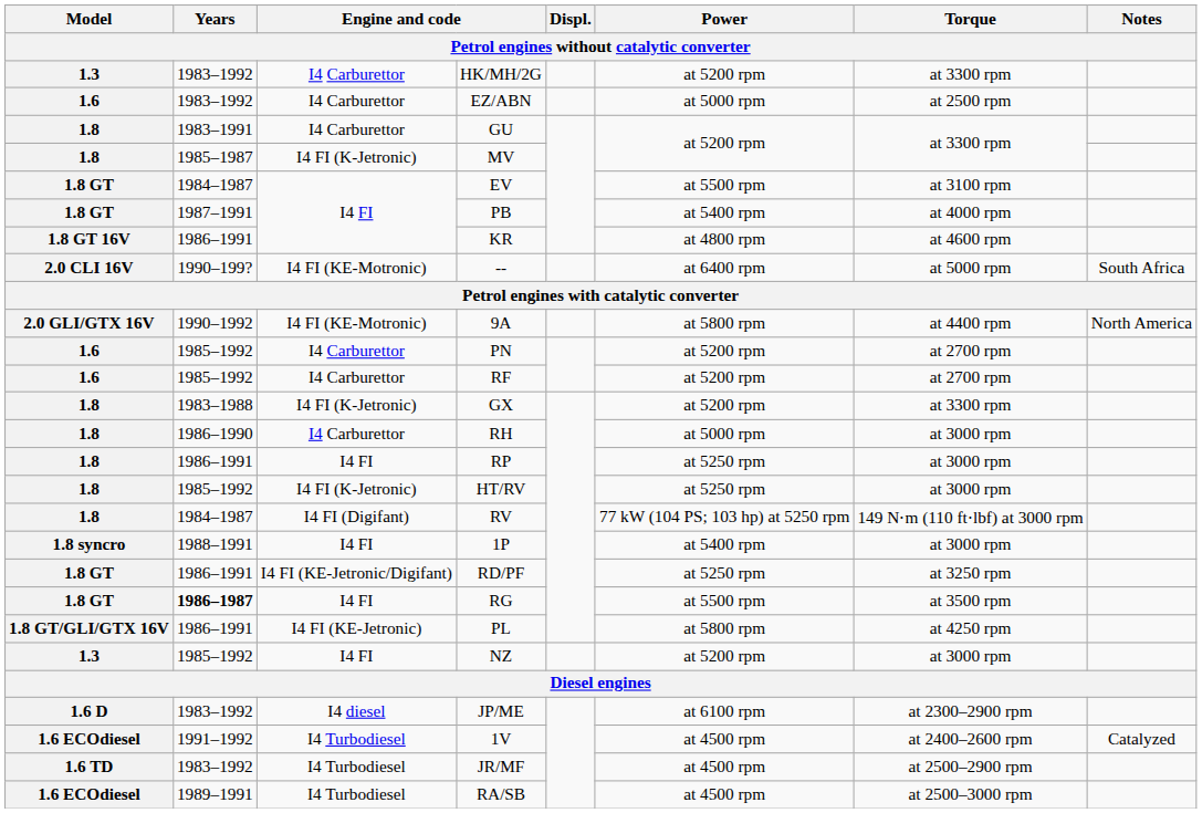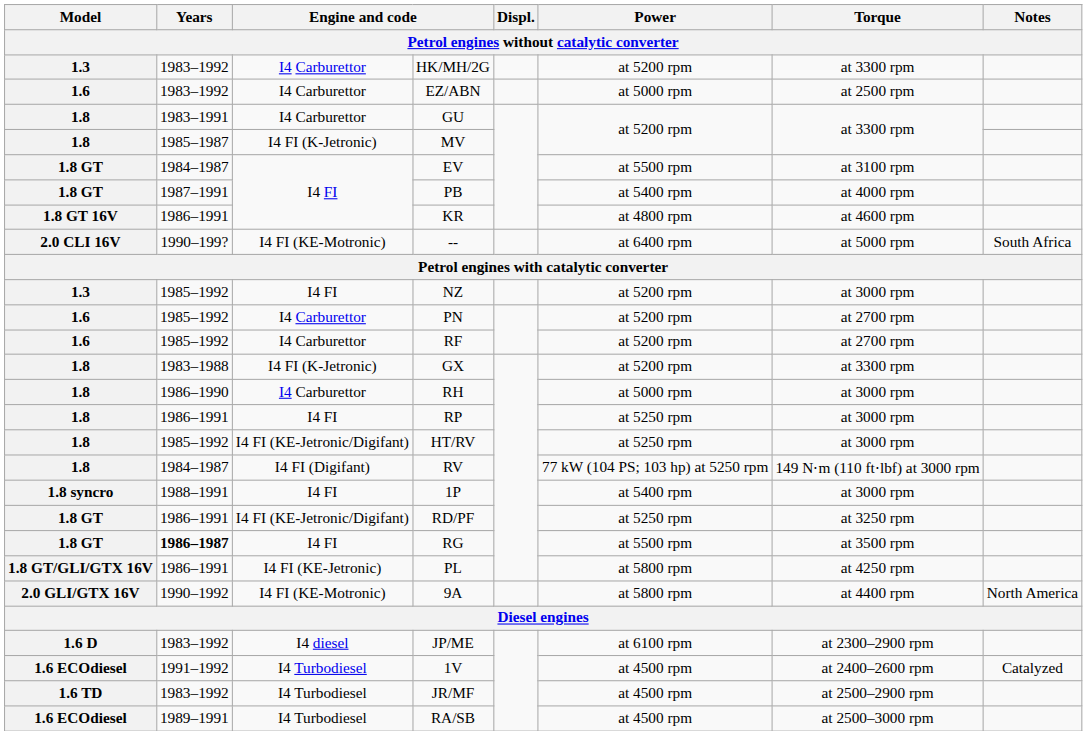rows swapped: NZ <-> 9A
HT/RV | column 3: I4 FI (K-Jetronic) -> I4 FI (KE-Jetronic/Digifant)
